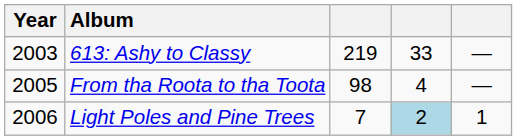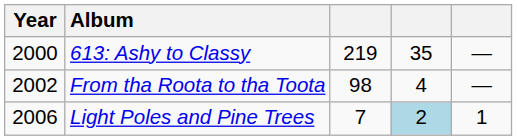613: Ashy to Classy | Year: 2003 -> 2000
613: Ashy to Classy | column 4: 33 -> 35
From tha Roota to tha Toota | Year: 2005 -> 2002
